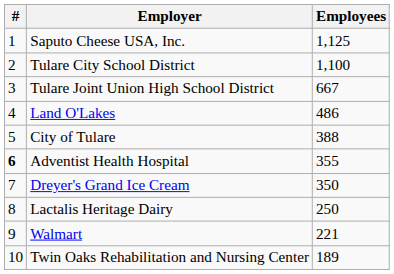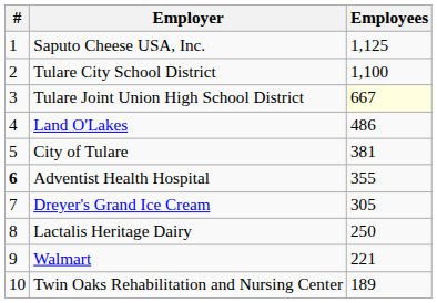Tulare Joint Union High School District | Employees: no background -> lightyellow background
City of Tulare | Employees: 388 -> 381
Dreyer's Grand Ice Cream | Employees: 350 -> 305
